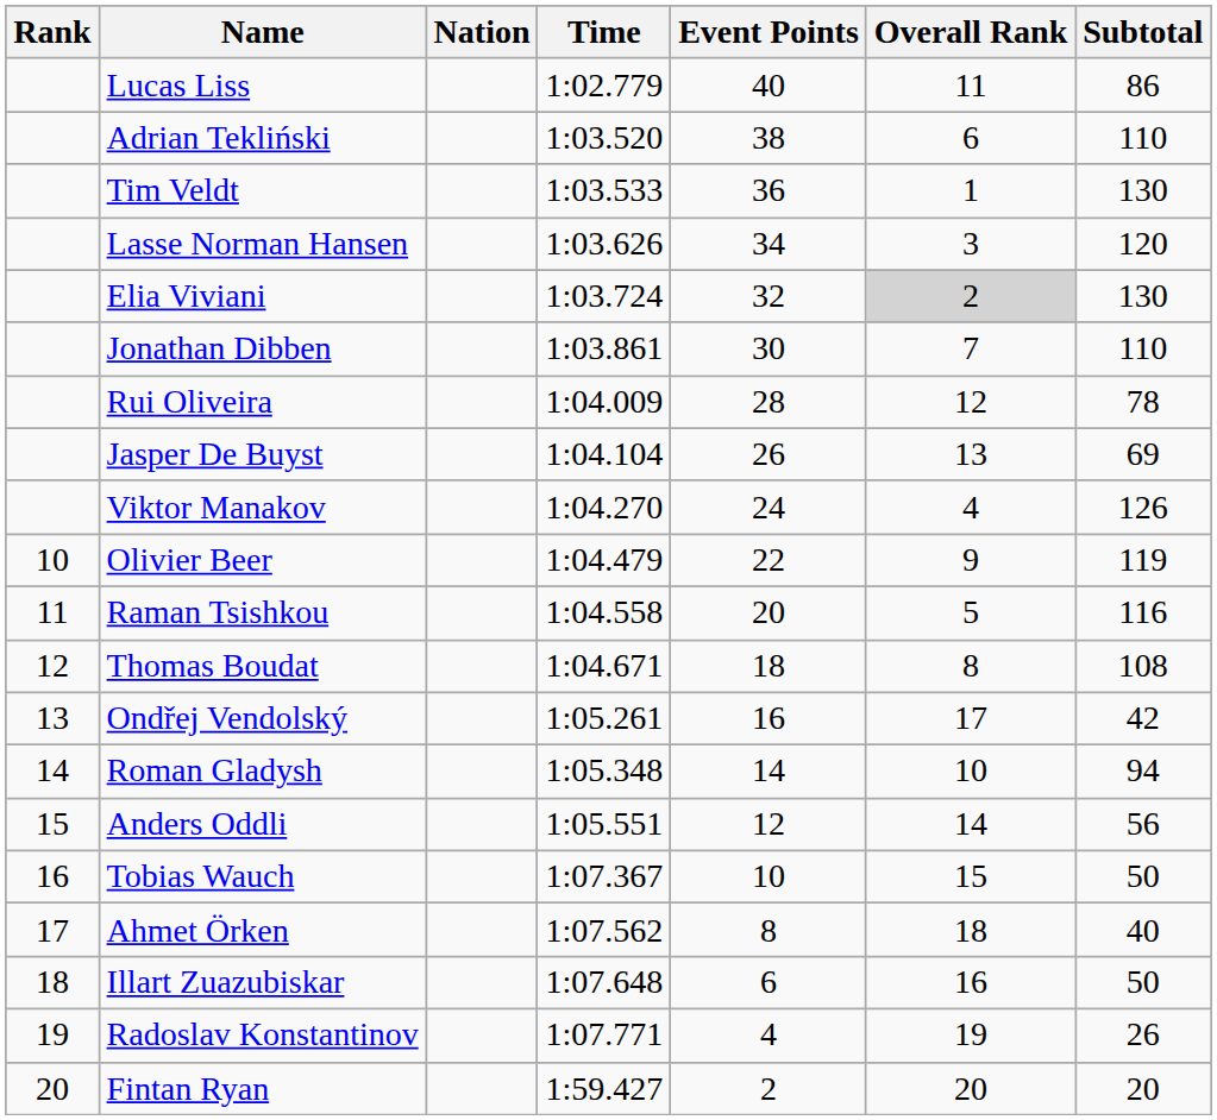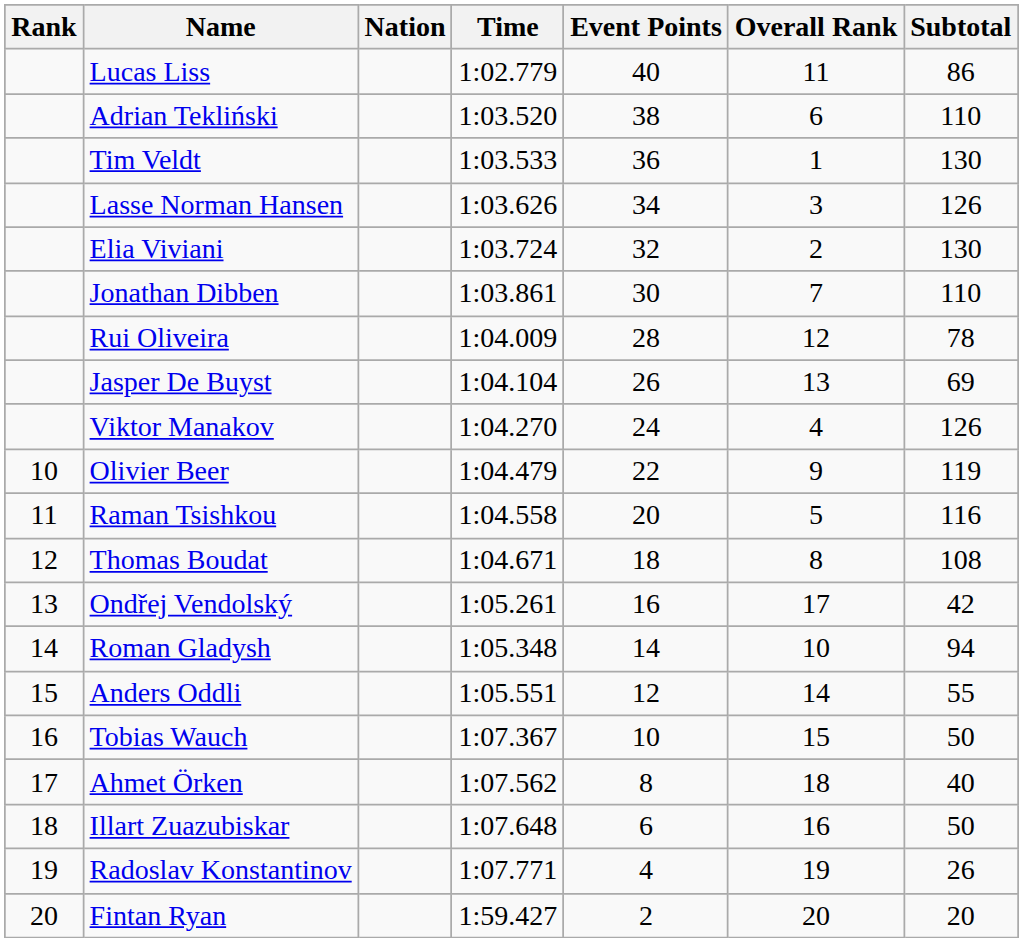Lasse Norman Hansen | Subtotal: 120 -> 126
Elia Viviani | Overall Rank: lightgrey background -> no background
Anders Oddli | Subtotal: 56 -> 55
